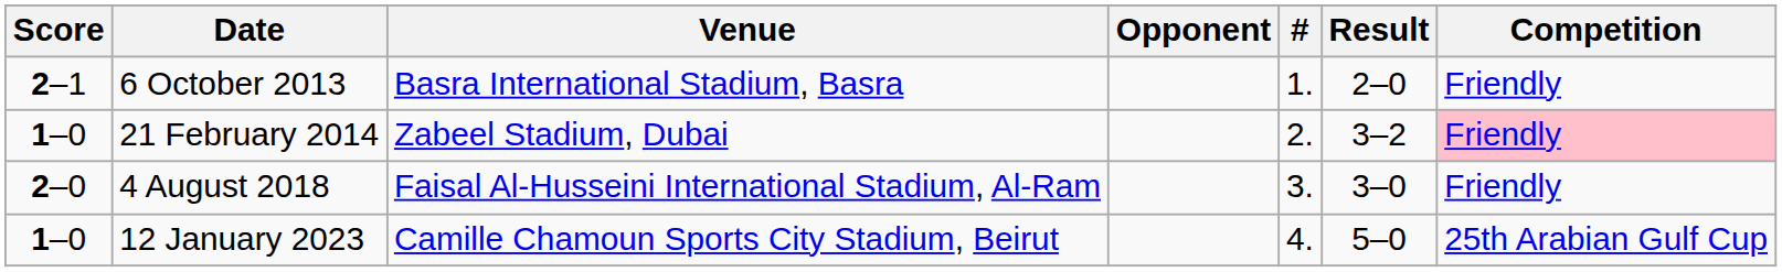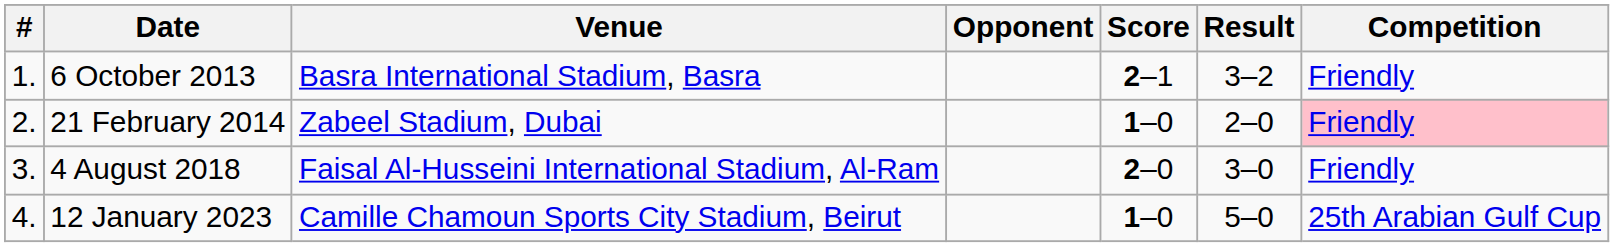columns swapped: # <-> Score
6 October 2013 | Result: 2–0 -> 3–2
21 February 2014 | Result: 3–2 -> 2–0
